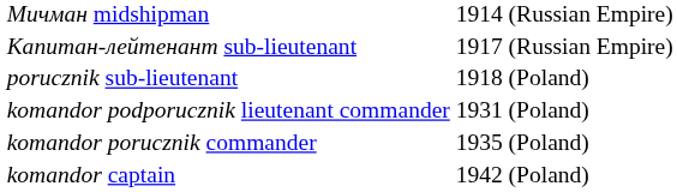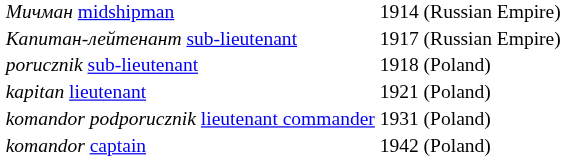+ row: kapitan lieutenant | 1921 (Poland)
- row: komandor porucznik commander | 1935 (Poland)
